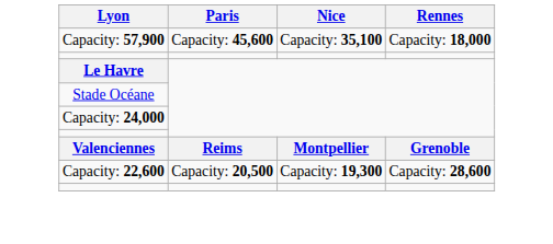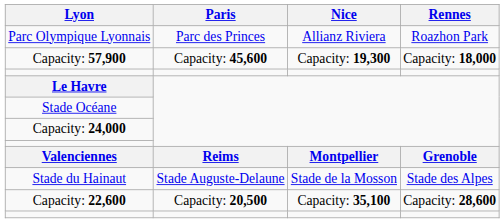+ row: Parc Olympique Lyonnais | Parc des Princes | Allianz Riviera | Roazhon Park
Capacity: 57,900 | Nice: Capacity: 35,100 -> Capacity: 19,300
+ row: Stade du Hainaut | Stade Auguste-Delaune | Stade de la Mosson | Stade des Alpes
Capacity: 22,600 | Nice: Capacity: 19,300 -> Capacity: 35,100
